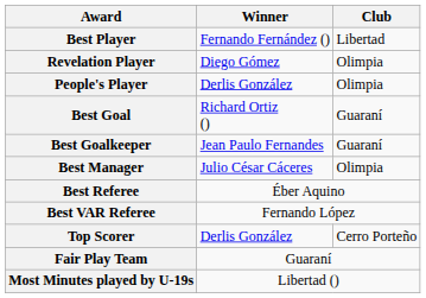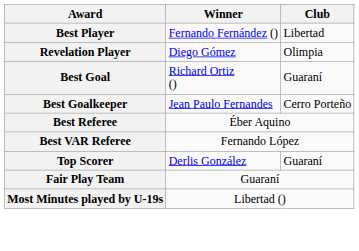- row: People's Player | Derlis González | Olimpia
Best Goalkeeper | Club: Guaraní -> Cerro Porteño
- row: Best Manager | Julio César Cáceres | Olimpia
Top Scorer | Club: Cerro Porteño -> Guaraní
